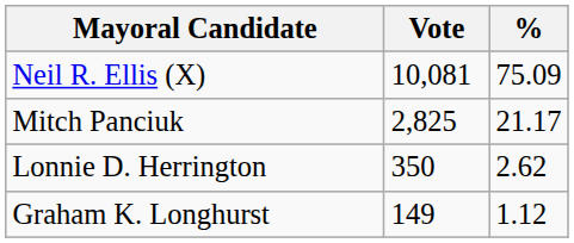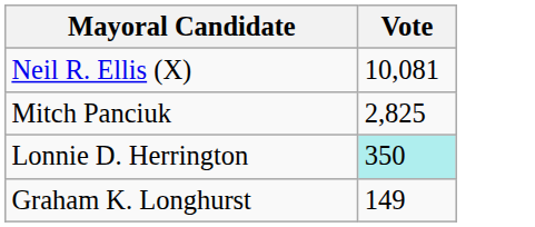- column: % | 75.09 | 21.17 | 2.62 | 1.12
Lonnie D. Herrington | Vote: no background -> paleturquoise background
